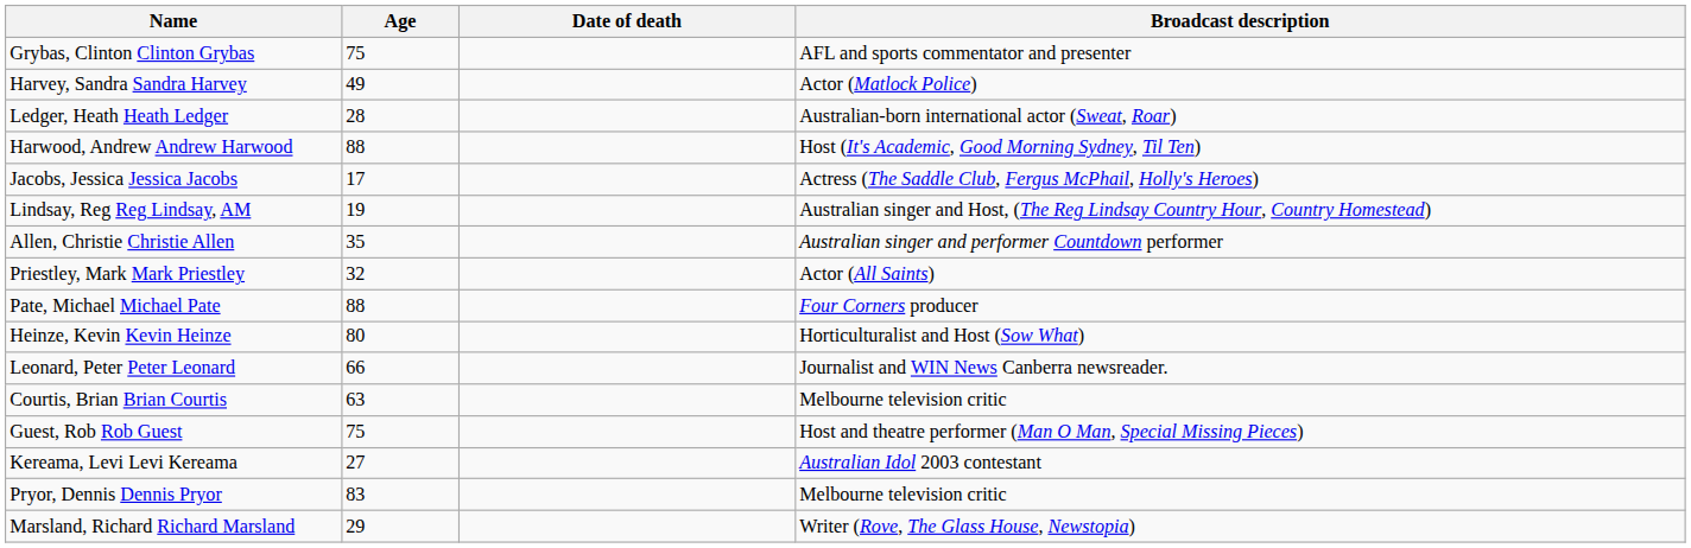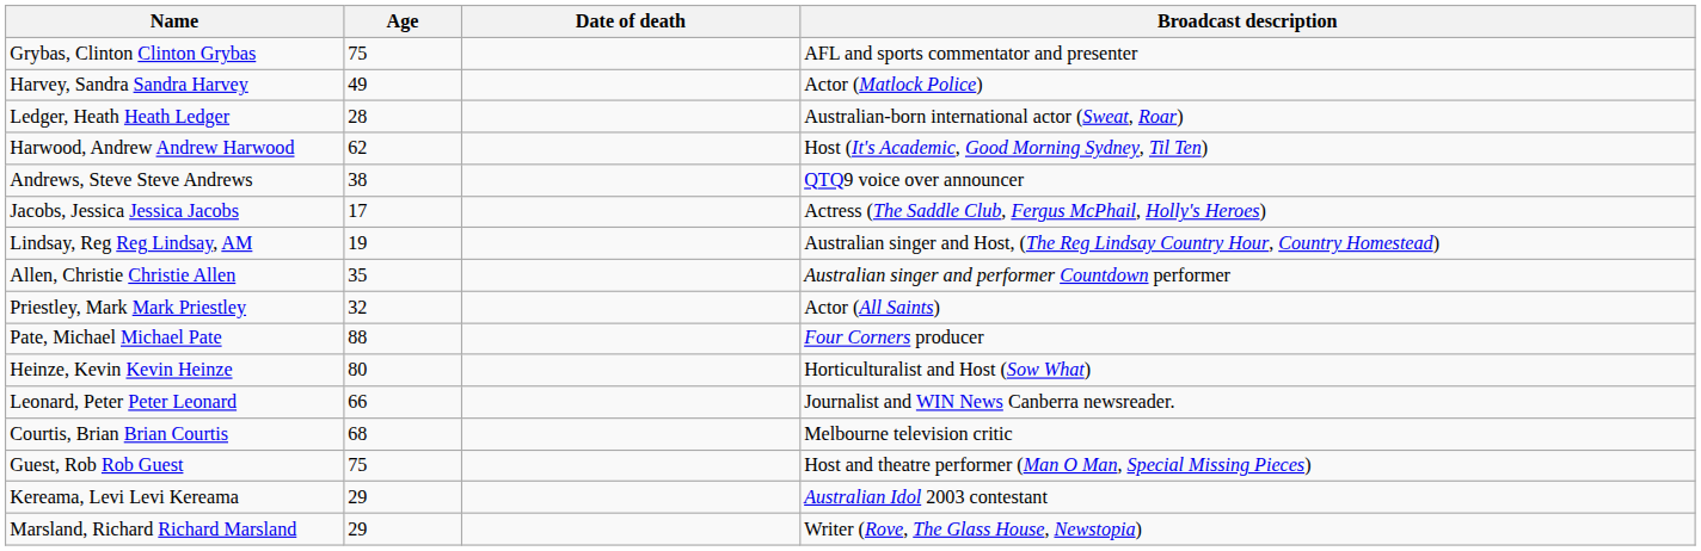Harwood, Andrew Andrew Harwood | Age: 88 -> 62
+ row: Andrews, Steve Steve Andrews | 38 | QTQ9 voice over announcer
Courtis, Brian Brian Courtis | Age: 63 -> 68
Kereama, Levi Levi Kereama | Age: 27 -> 29
- row: Pryor, Dennis Dennis Pryor | 83 | Melbourne television critic
